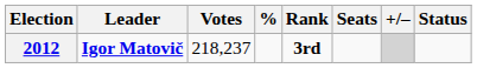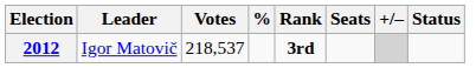2012 | Leader: bold -> normal
2012 | Votes: 218,237 -> 218,537
